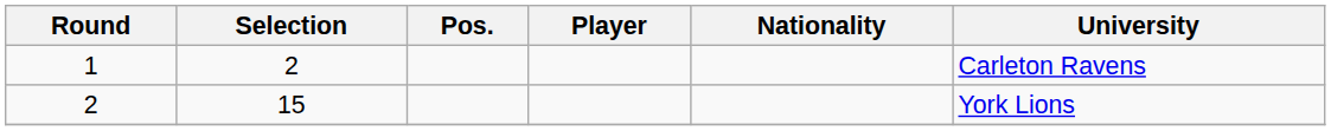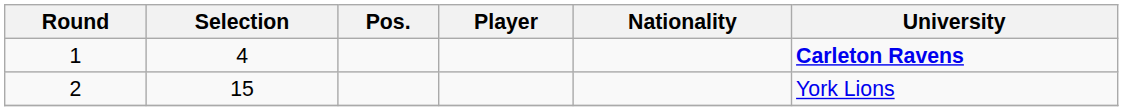1 | Selection: 2 -> 4
1 | University: normal -> bold
